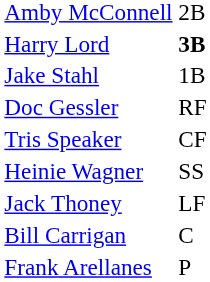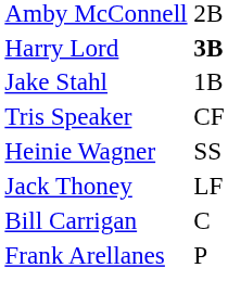- row: Doc Gessler | RF
